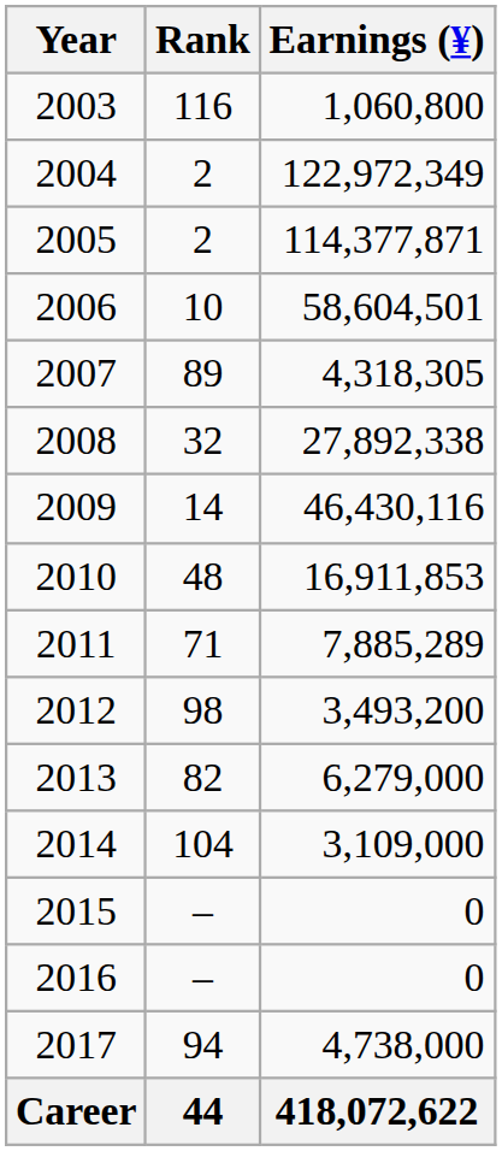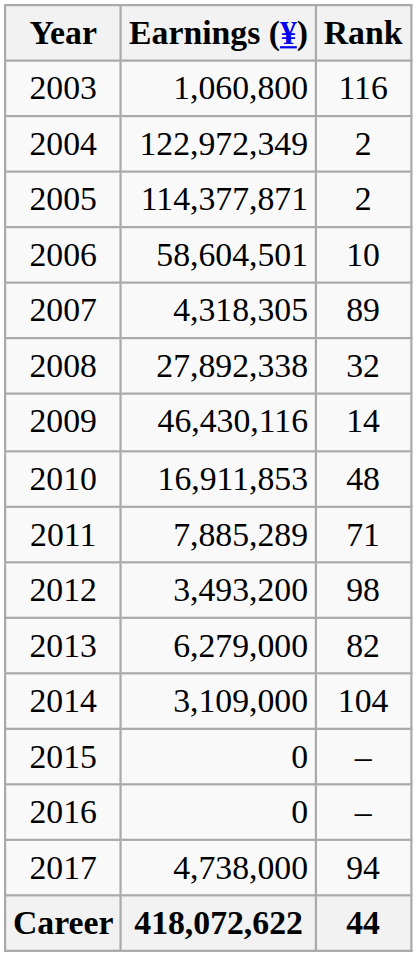columns swapped: Earnings (¥) <-> Rank
